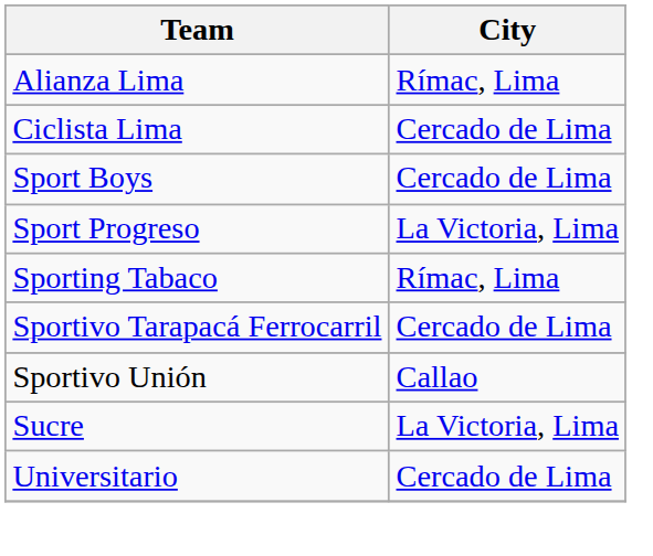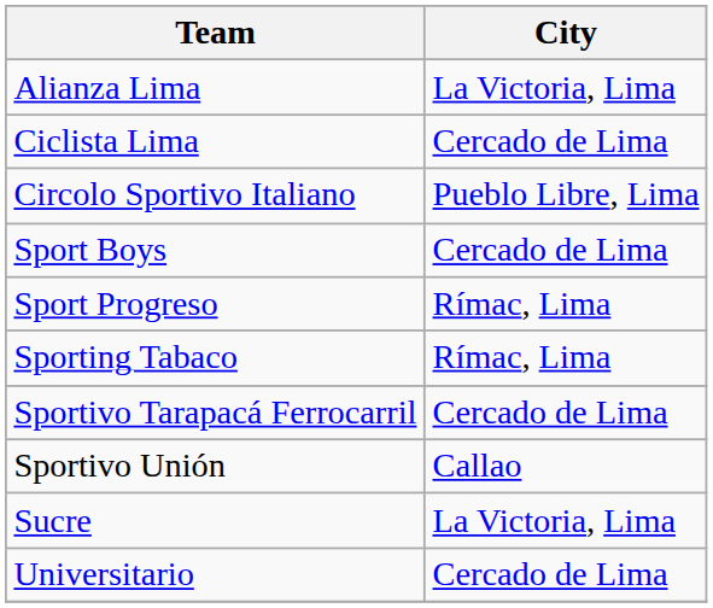Alianza Lima | City: Rímac, Lima -> La Victoria, Lima
+ row: Circolo Sportivo Italiano | Pueblo Libre, Lima
Sport Progreso | City: La Victoria, Lima -> Rímac, Lima
